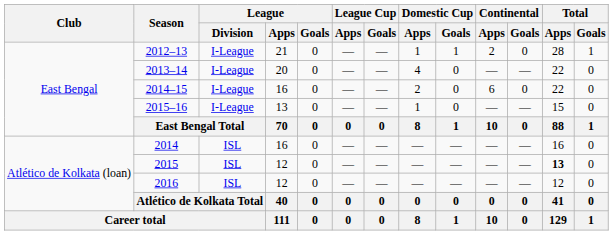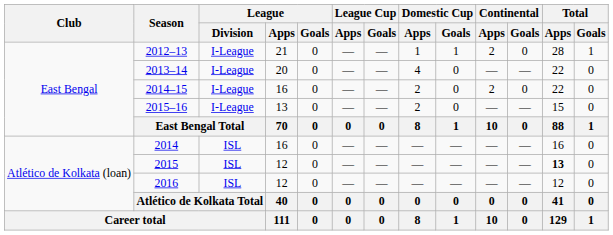2014–15 | Continental / Apps: 6 -> 2
2015–16 | Domestic Cup / Apps: 1 -> 2
